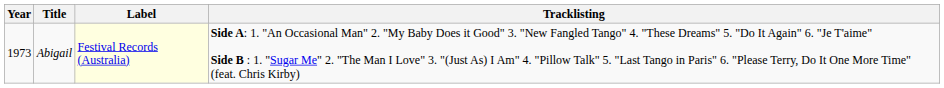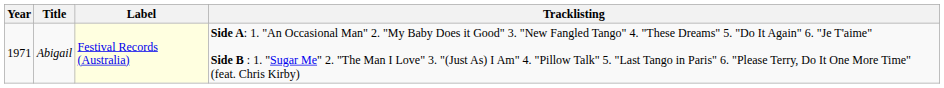Abigail | Year: 1973 -> 1971
